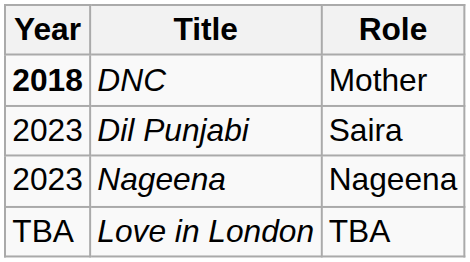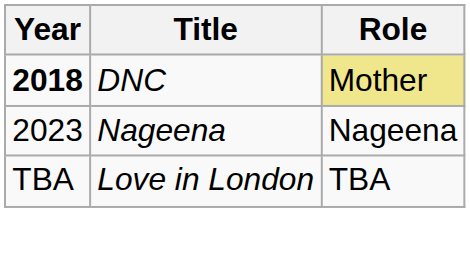DNC | Role: no background -> khaki background
- row: 2023 | Dil Punjabi | Saira
